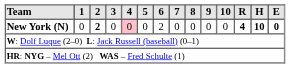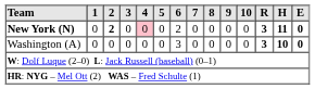New York (N) | R: 4 -> 3
New York (N) | H: 10 -> 11
+ row: Washington (A) | 0 | 0 | 0 | 0 | 0 | 3 | 0 | 0 | 0 | 0 | 3 | 10 | 0
